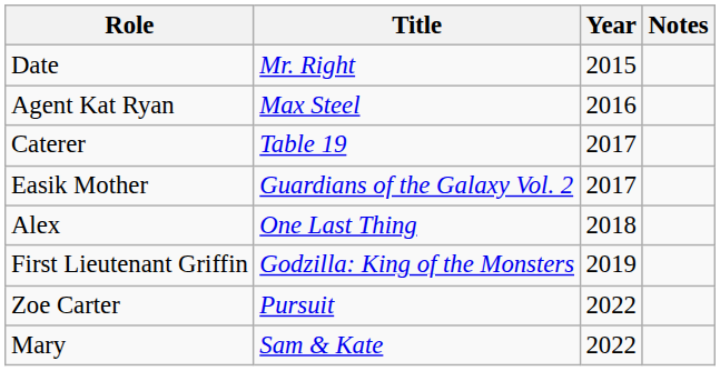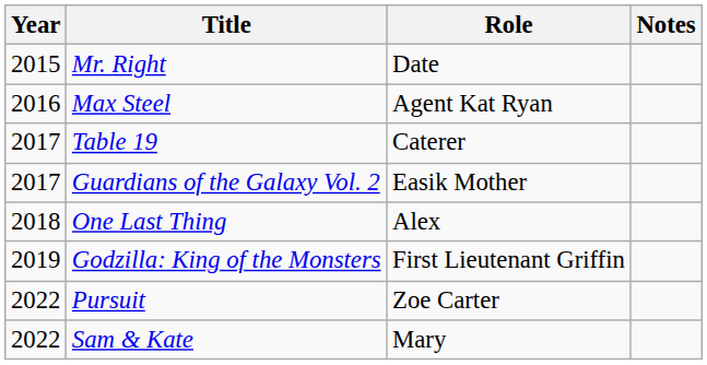columns swapped: Year <-> Role
